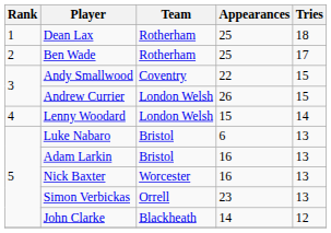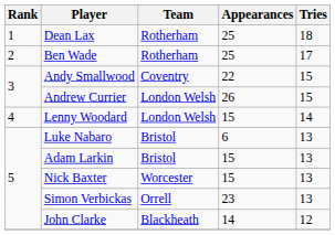Adam Larkin | Appearances: 16 -> 15
Nick Baxter | Appearances: 16 -> 15
